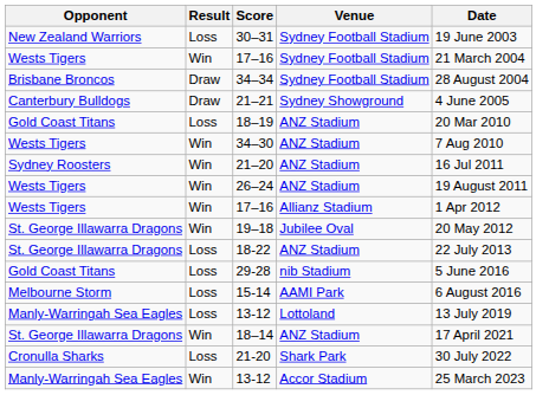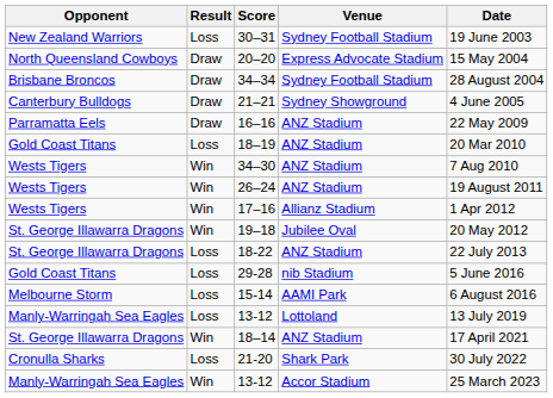- row: Wests Tigers | Win | 17–16 | Sydney Football Stadium | 21 March 2004
+ row: North Queensland Cowboys | Draw | 20–20 | Express Advocate Stadium | 15 May 2004
+ row: Parramatta Eels | Draw | 16–16 | ANZ Stadium | 22 May 2009
- row: Sydney Roosters | Win | 21–20 | ANZ Stadium | 16 Jul 2011
